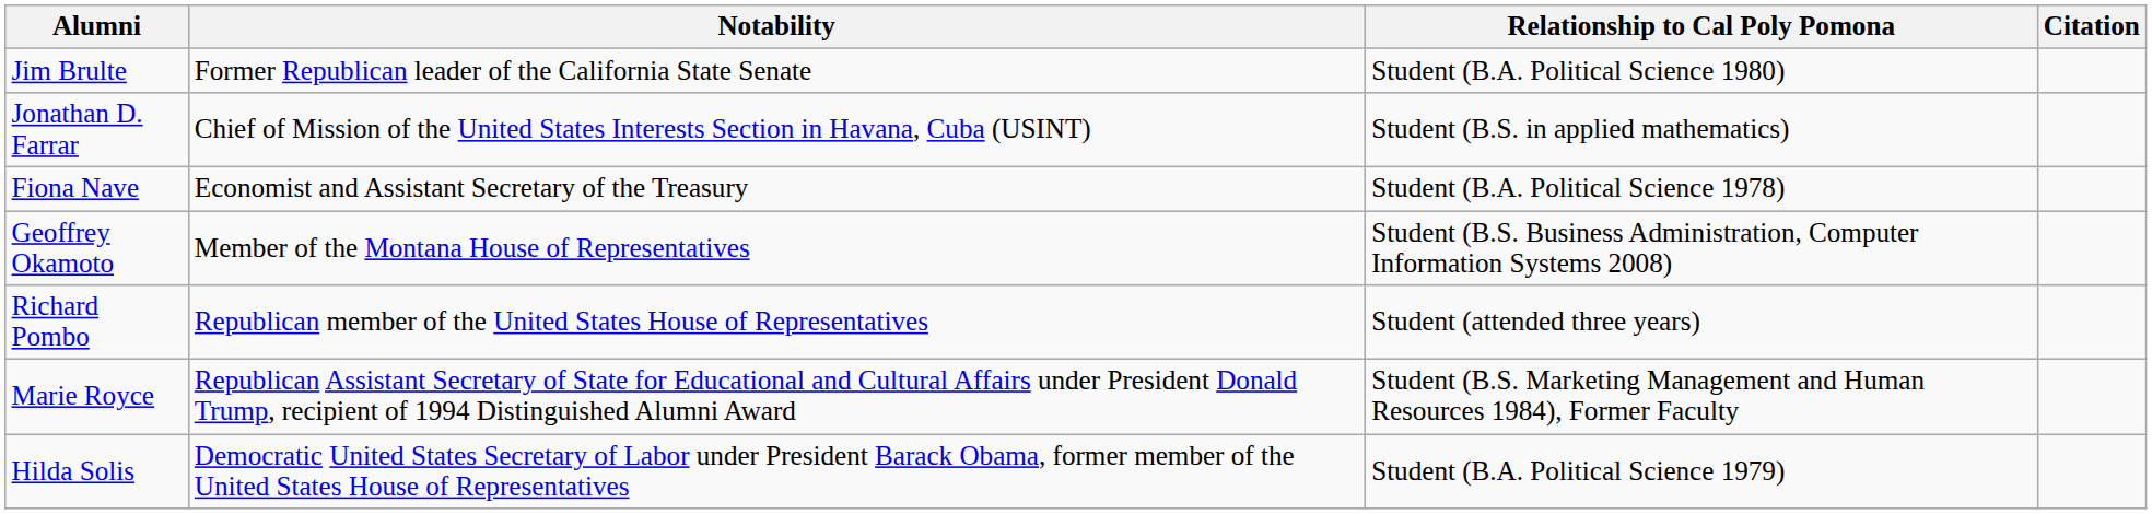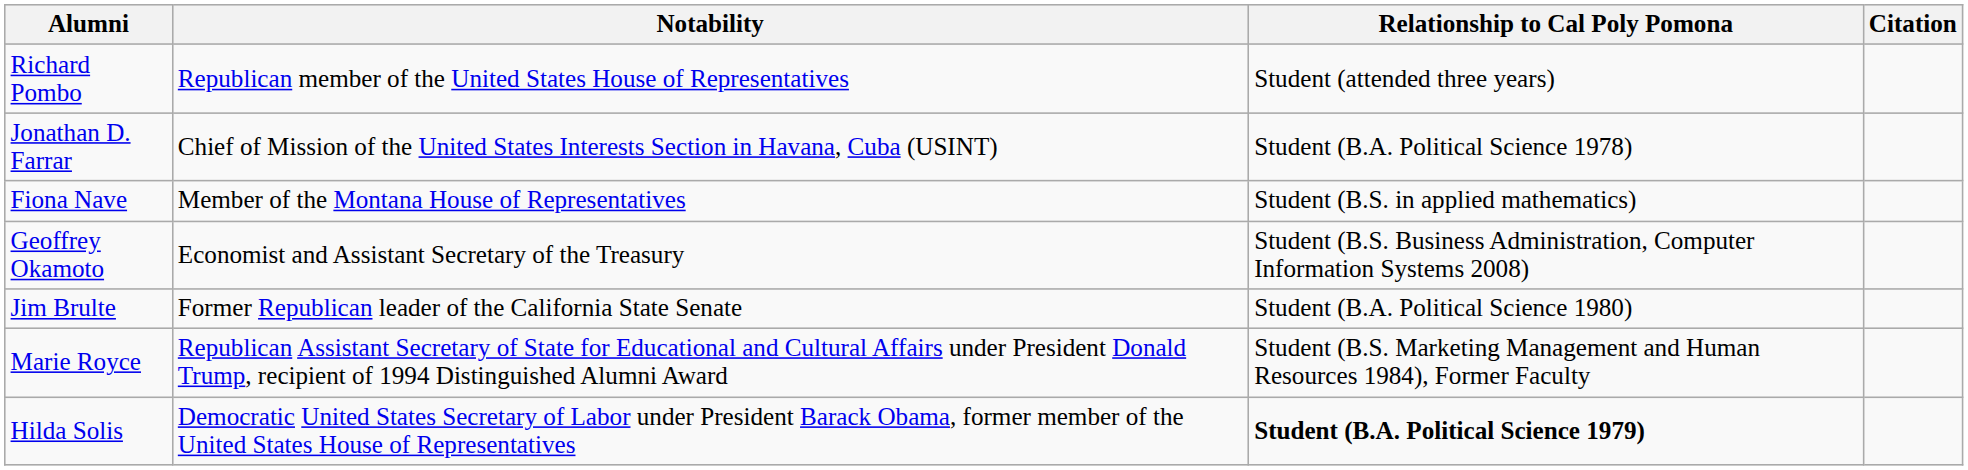rows swapped: Jim Brulte <-> Richard Pombo
Jonathan D. Farrar | Relationship to Cal Poly Pomona: Student (B.S. in applied mathematics) -> Student (B.A. Political Science 1978)
Fiona Nave | Notability: Economist and Assistant Secretary of the Treasury -> Member of the Montana House of Representatives
Fiona Nave | Relationship to Cal Poly Pomona: Student (B.A. Political Science 1978) -> Student (B.S. in applied mathematics)
Geoffrey Okamoto | Notability: Member of the Montana House of Representatives -> Economist and Assistant Secretary of the Treasury
Hilda Solis | Relationship to Cal Poly Pomona: normal -> bold
